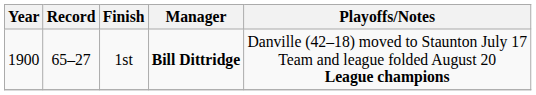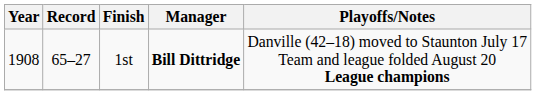1st | Year: 1900 -> 1908
